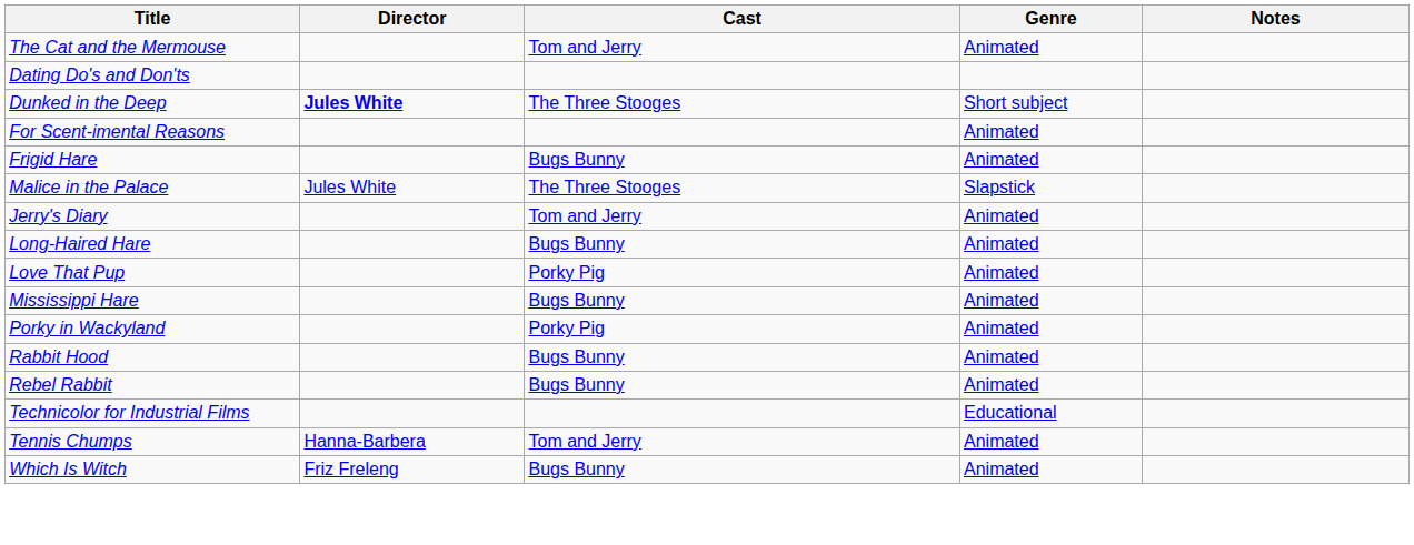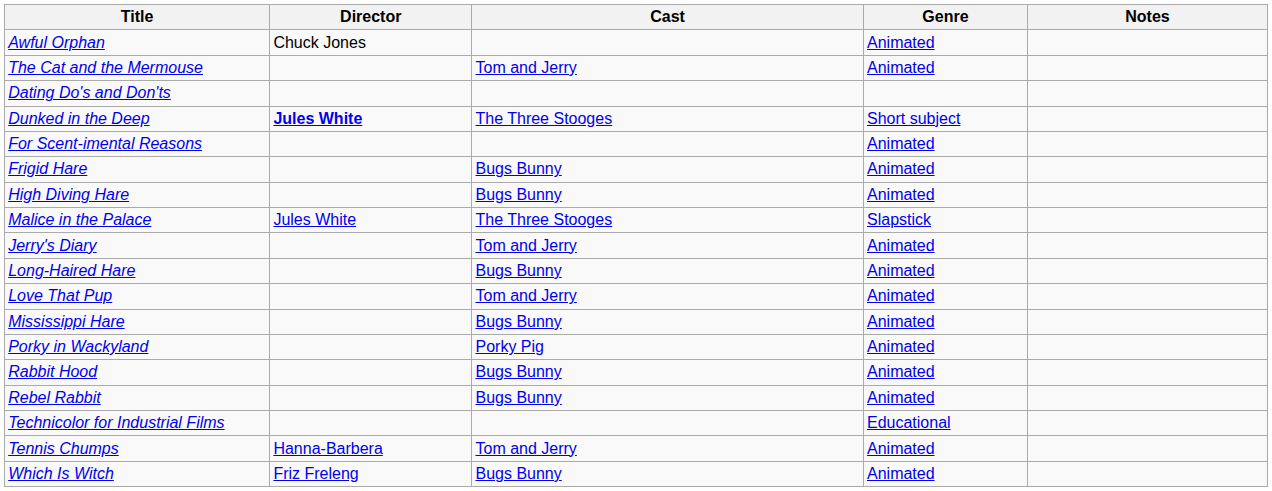+ row: Awful Orphan | Chuck Jones | Animated
+ row: High Diving Hare | Bugs Bunny | Animated
Love That Pup | Cast: Porky Pig -> Tom and Jerry
